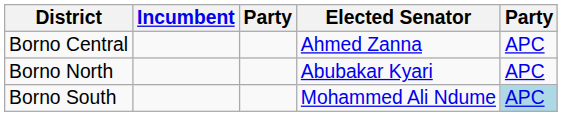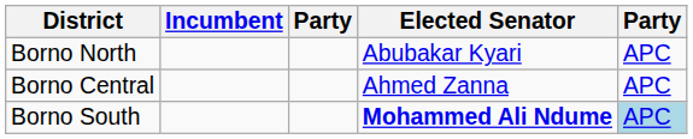rows swapped: Borno North <-> Borno Central
Borno South | Elected Senator: normal -> bold
